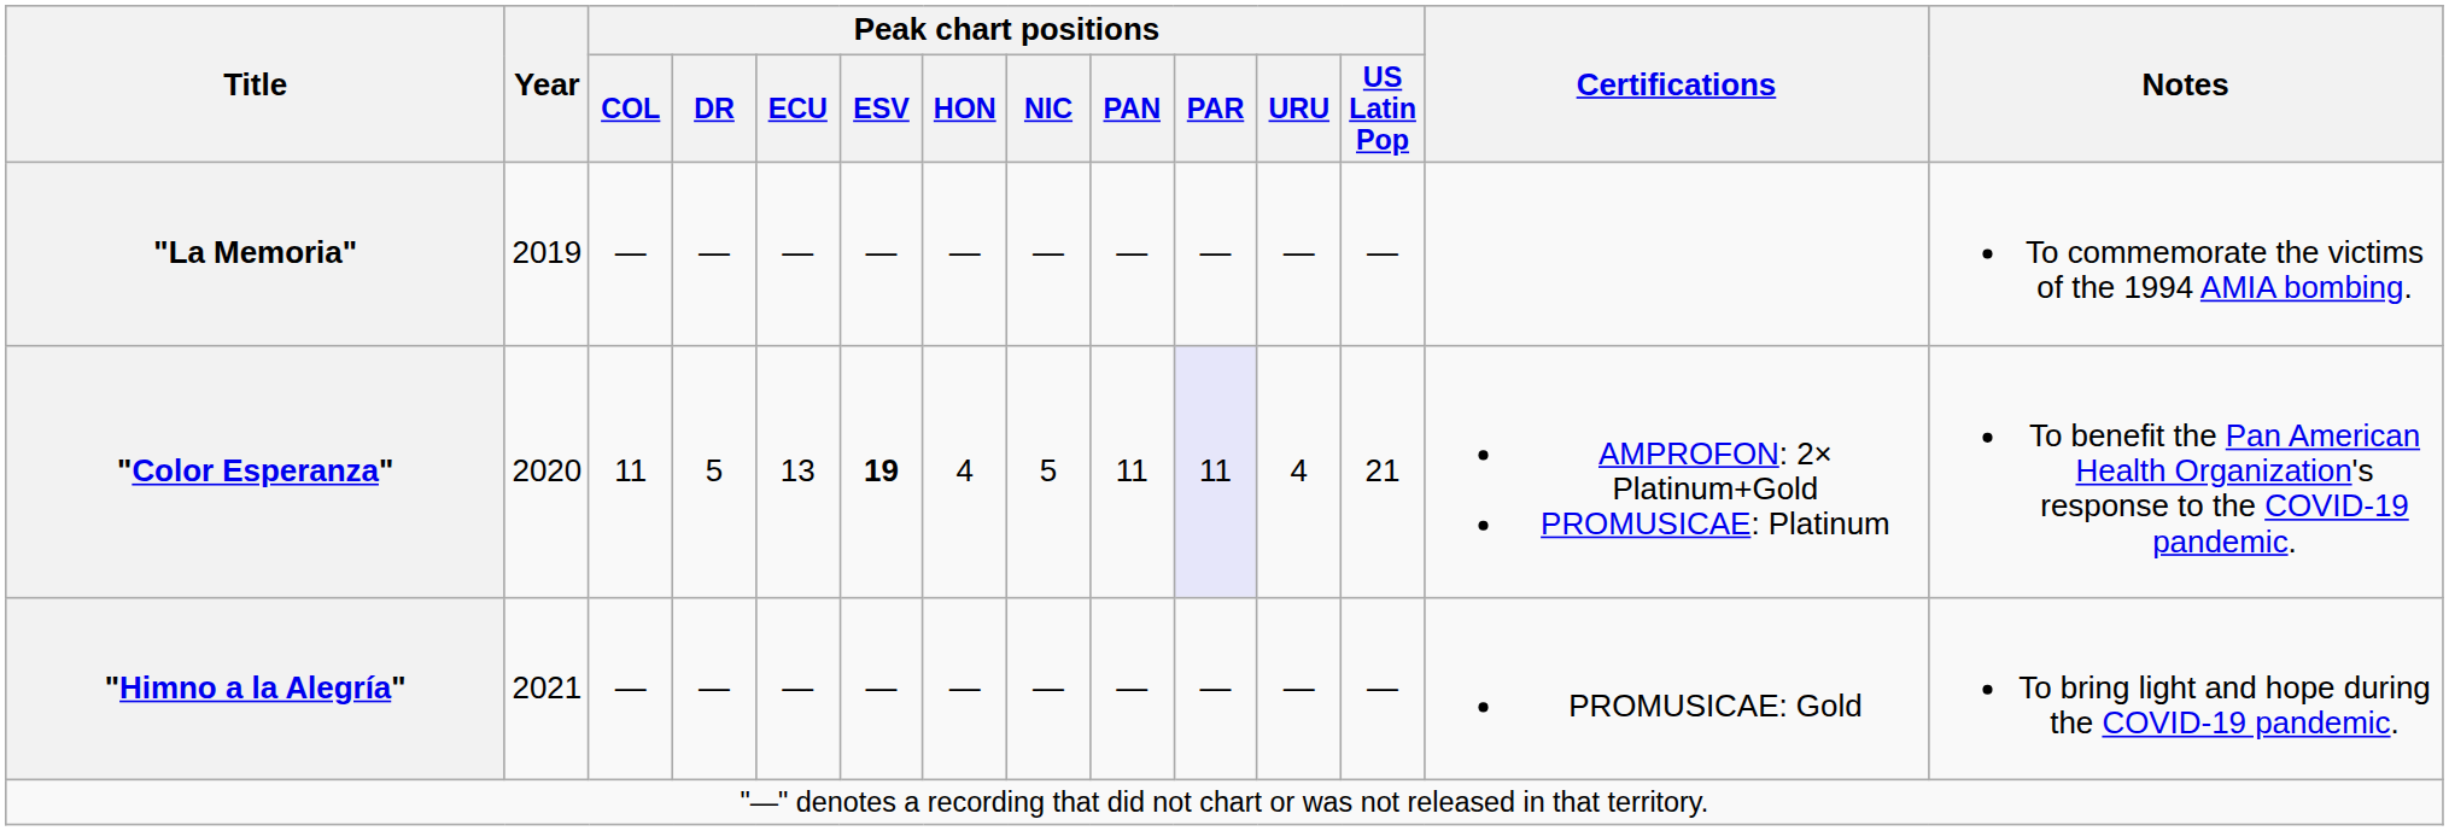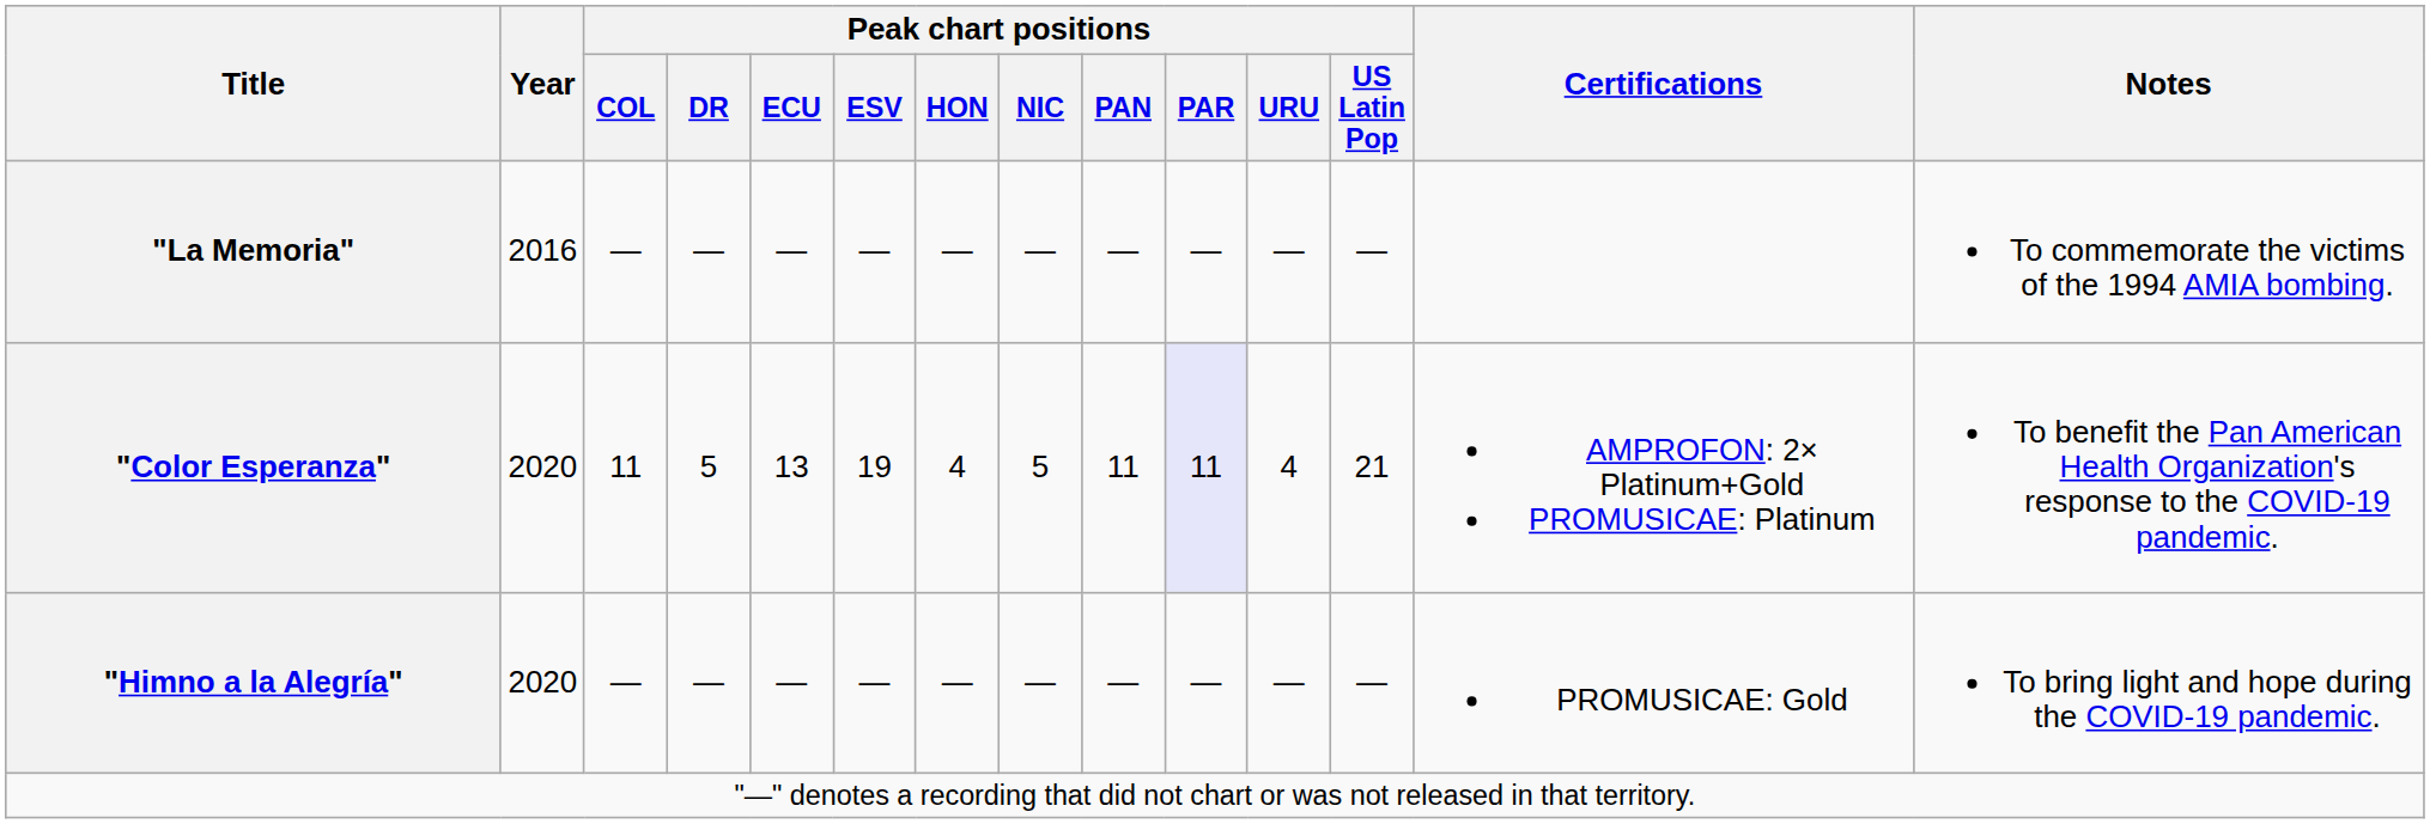"La Memoria" | Year: 2019 -> 2016
"Color Esperanza" | Peak chart positions / ESV: bold -> normal
"Himno a la Alegría" | Year: 2021 -> 2020
